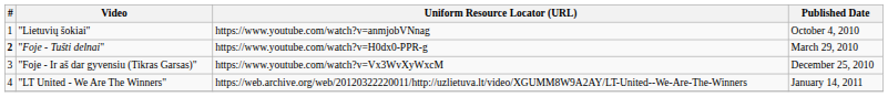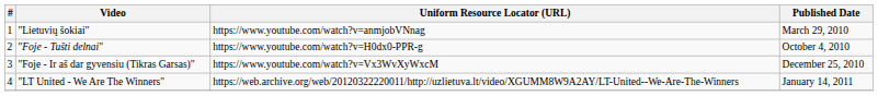"Lietuvių šokiai" | Published Date: October 4, 2010 -> March 29, 2010
"Foje - Tušti delnai" | #: bold -> normal
"Foje - Tušti delnai" | Published Date: March 29, 2010 -> October 4, 2010
